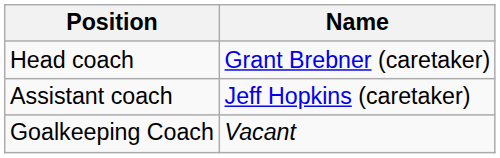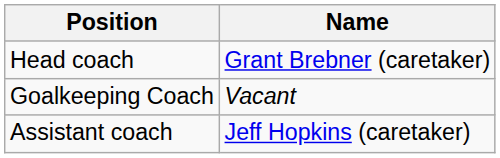rows swapped: Assistant coach <-> Goalkeeping Coach
